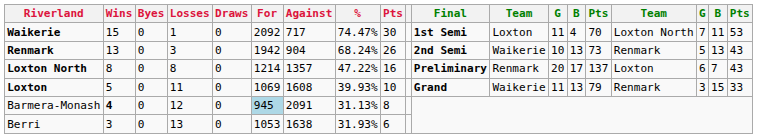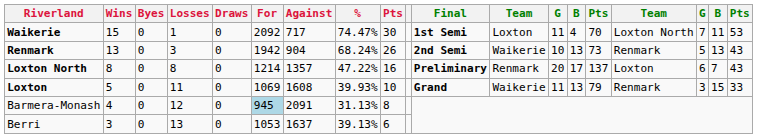Barmera-Monash | Wins: bold -> normal
Berri | Against: 1638 -> 1637
Berri | %: 31.93% -> 39.13%
